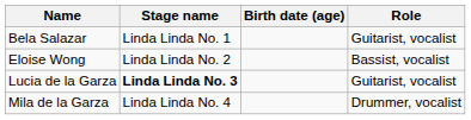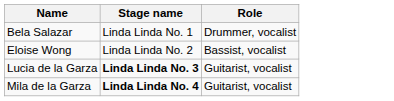- column: Birth date (age)
Bela Salazar | Role: Guitarist, vocalist -> Drummer, vocalist
Mila de la Garza | Stage name: normal -> bold
Mila de la Garza | Role: Drummer, vocalist -> Guitarist, vocalist
